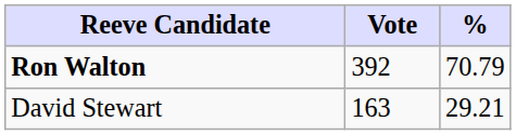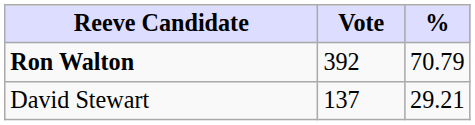David Stewart | Vote: 163 -> 137
